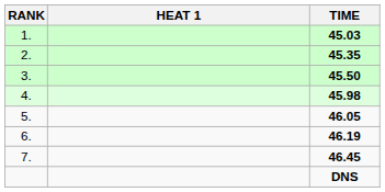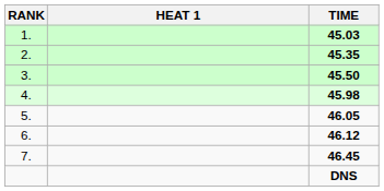6. | TIME: 46.19 -> 46.12
